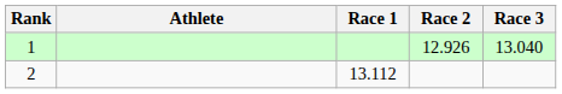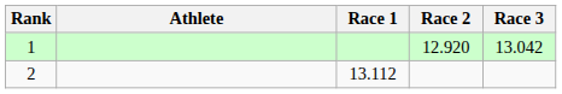1 | Race 2: 12.926 -> 12.920
1 | Race 3: 13.040 -> 13.042
